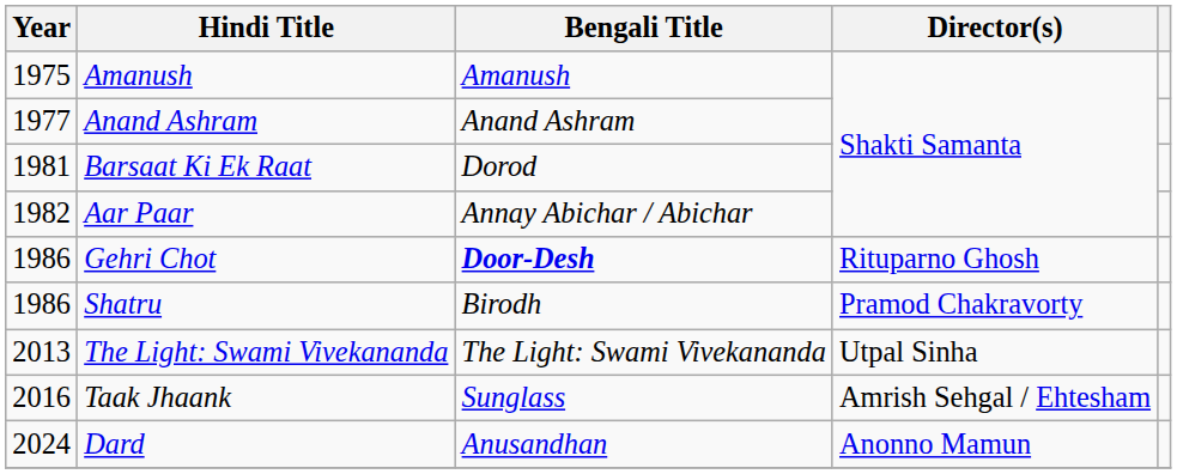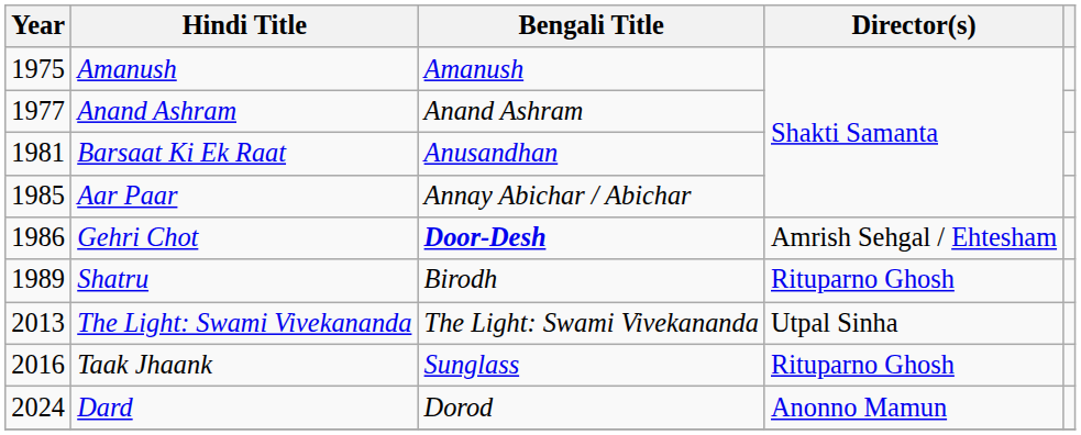Barsaat Ki Ek Raat | Bengali Title: Dorod -> Anusandhan
Aar Paar | Year: 1982 -> 1985
Gehri Chot | Director(s): Rituparno Ghosh -> Amrish Sehgal / Ehtesham
Shatru | Year: 1986 -> 1989
Shatru | Director(s): Pramod Chakravorty -> Rituparno Ghosh
Taak Jhaank | Director(s): Amrish Sehgal / Ehtesham -> Rituparno Ghosh
Dard | Bengali Title: Anusandhan -> Dorod
